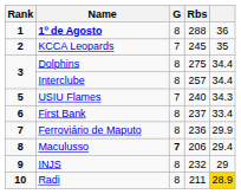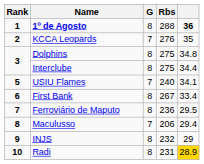1º de Agosto | column 5: normal -> bold
KCCA Leopards | Rbs: 245 -> 276
Dolphins | column 5: 34.4 -> 34.8
Interclube | Rbs: 257 -> 275
USIU Flames | column 5: 34.3 -> 34.1
First Bank | Rbs: 237 -> 267
Ferroviário de Maputo | column 5: 29.9 -> 29.5
Maculusso | G: bold -> normal
Radi | Rbs: 211 -> 231
